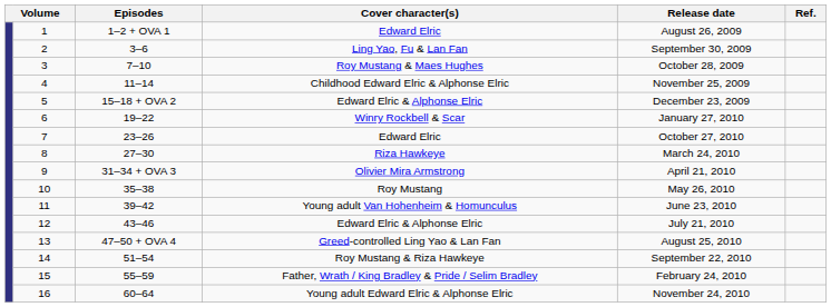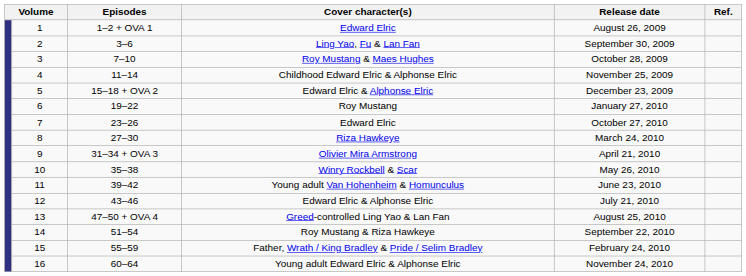6 | Cover character(s): Winry Rockbell & Scar -> Roy Mustang
10 | Cover character(s): Roy Mustang -> Winry Rockbell & Scar
